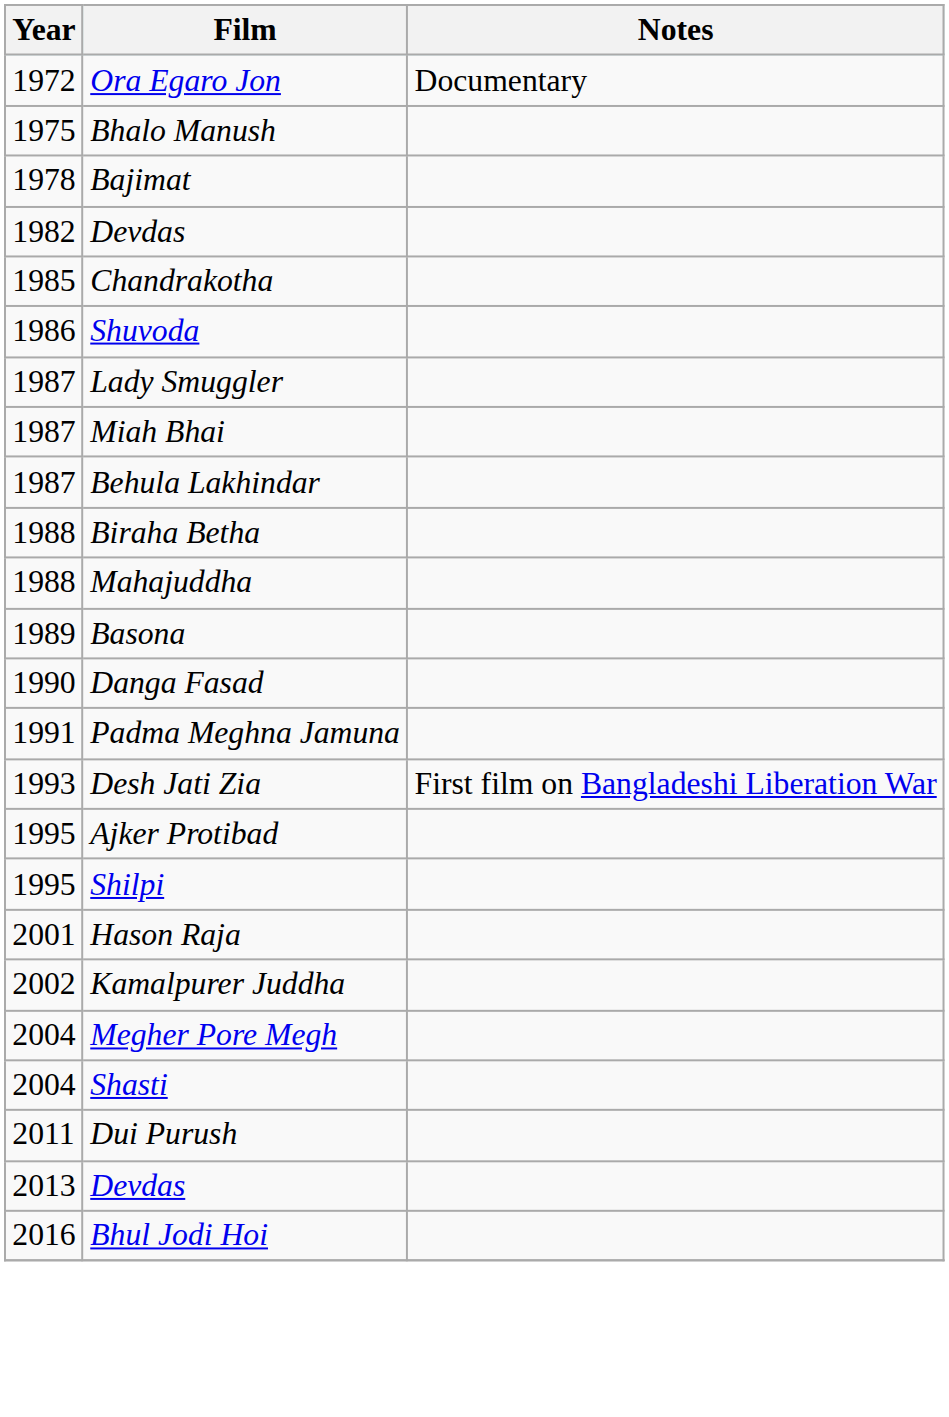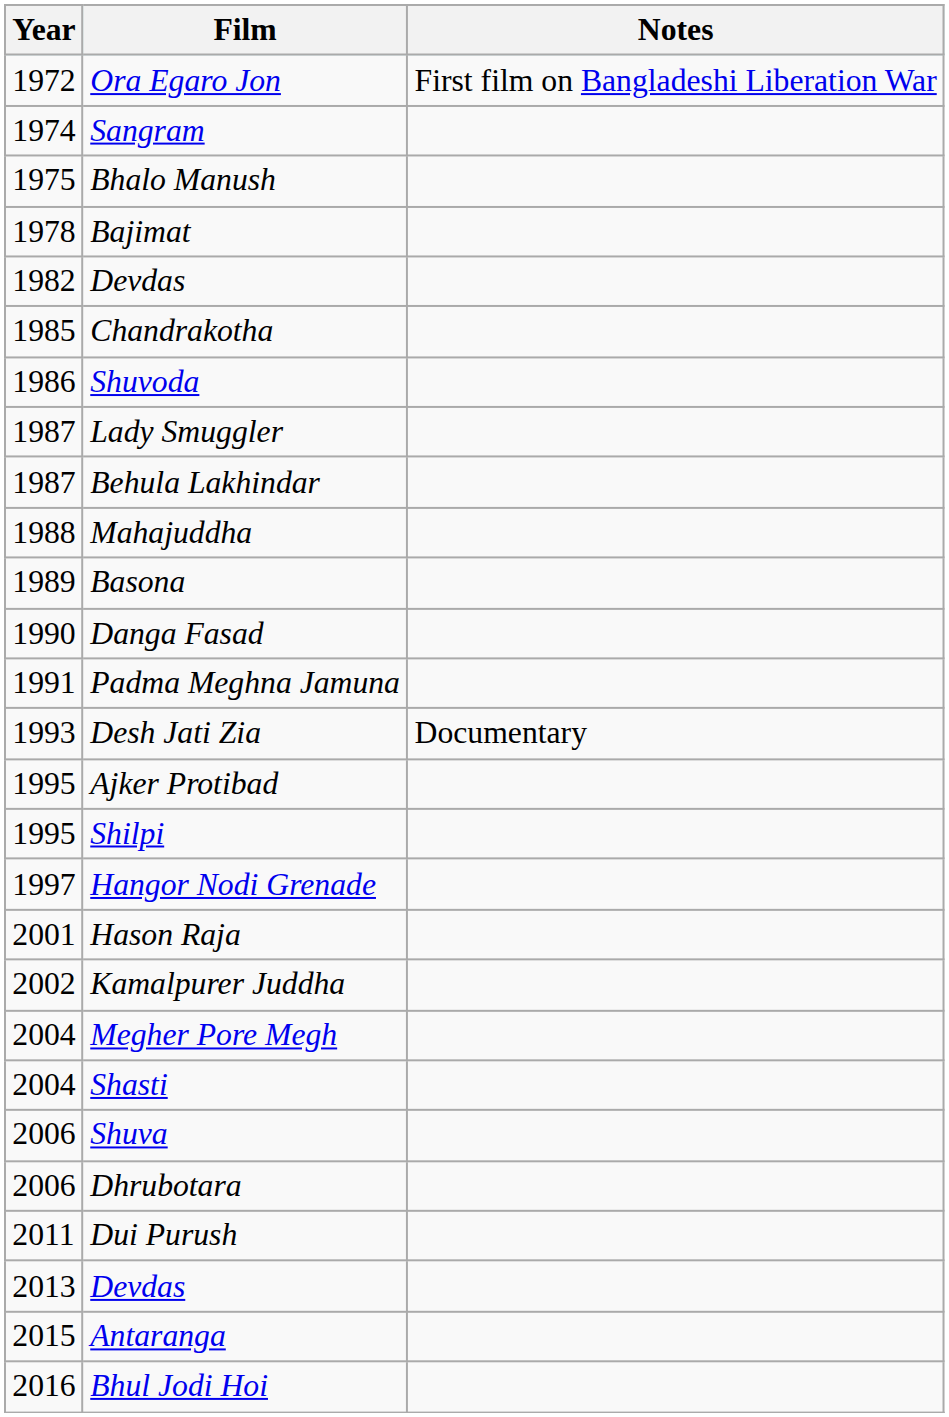Ora Egaro Jon | Notes: Documentary -> First film on Bangladeshi Liberation War
+ row: 1974 | Sangram
- row: 1987 | Miah Bhai
- row: 1988 | Biraha Betha
Desh Jati Zia | Notes: First film on Bangladeshi Liberation War -> Documentary
+ row: 1997 | Hangor Nodi Grenade
+ row: 2006 | Shuva
+ row: 2006 | Dhrubotara
+ row: 2015 | Antaranga
